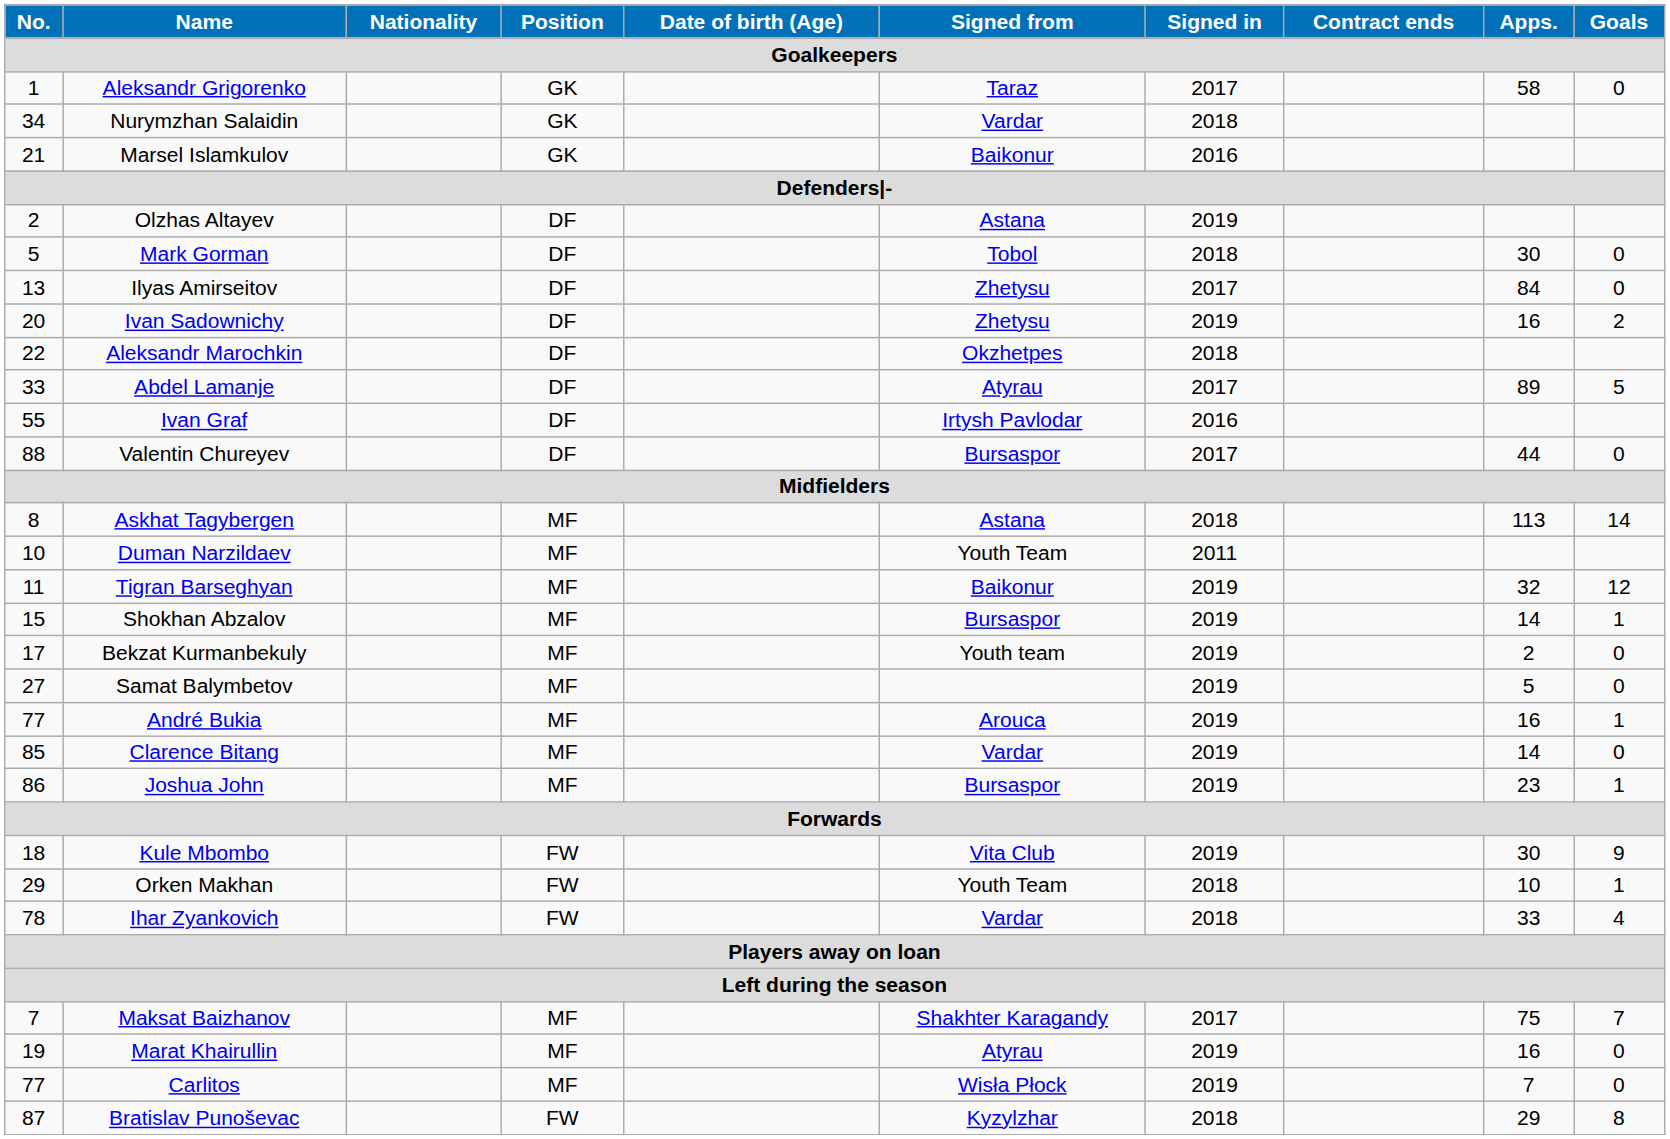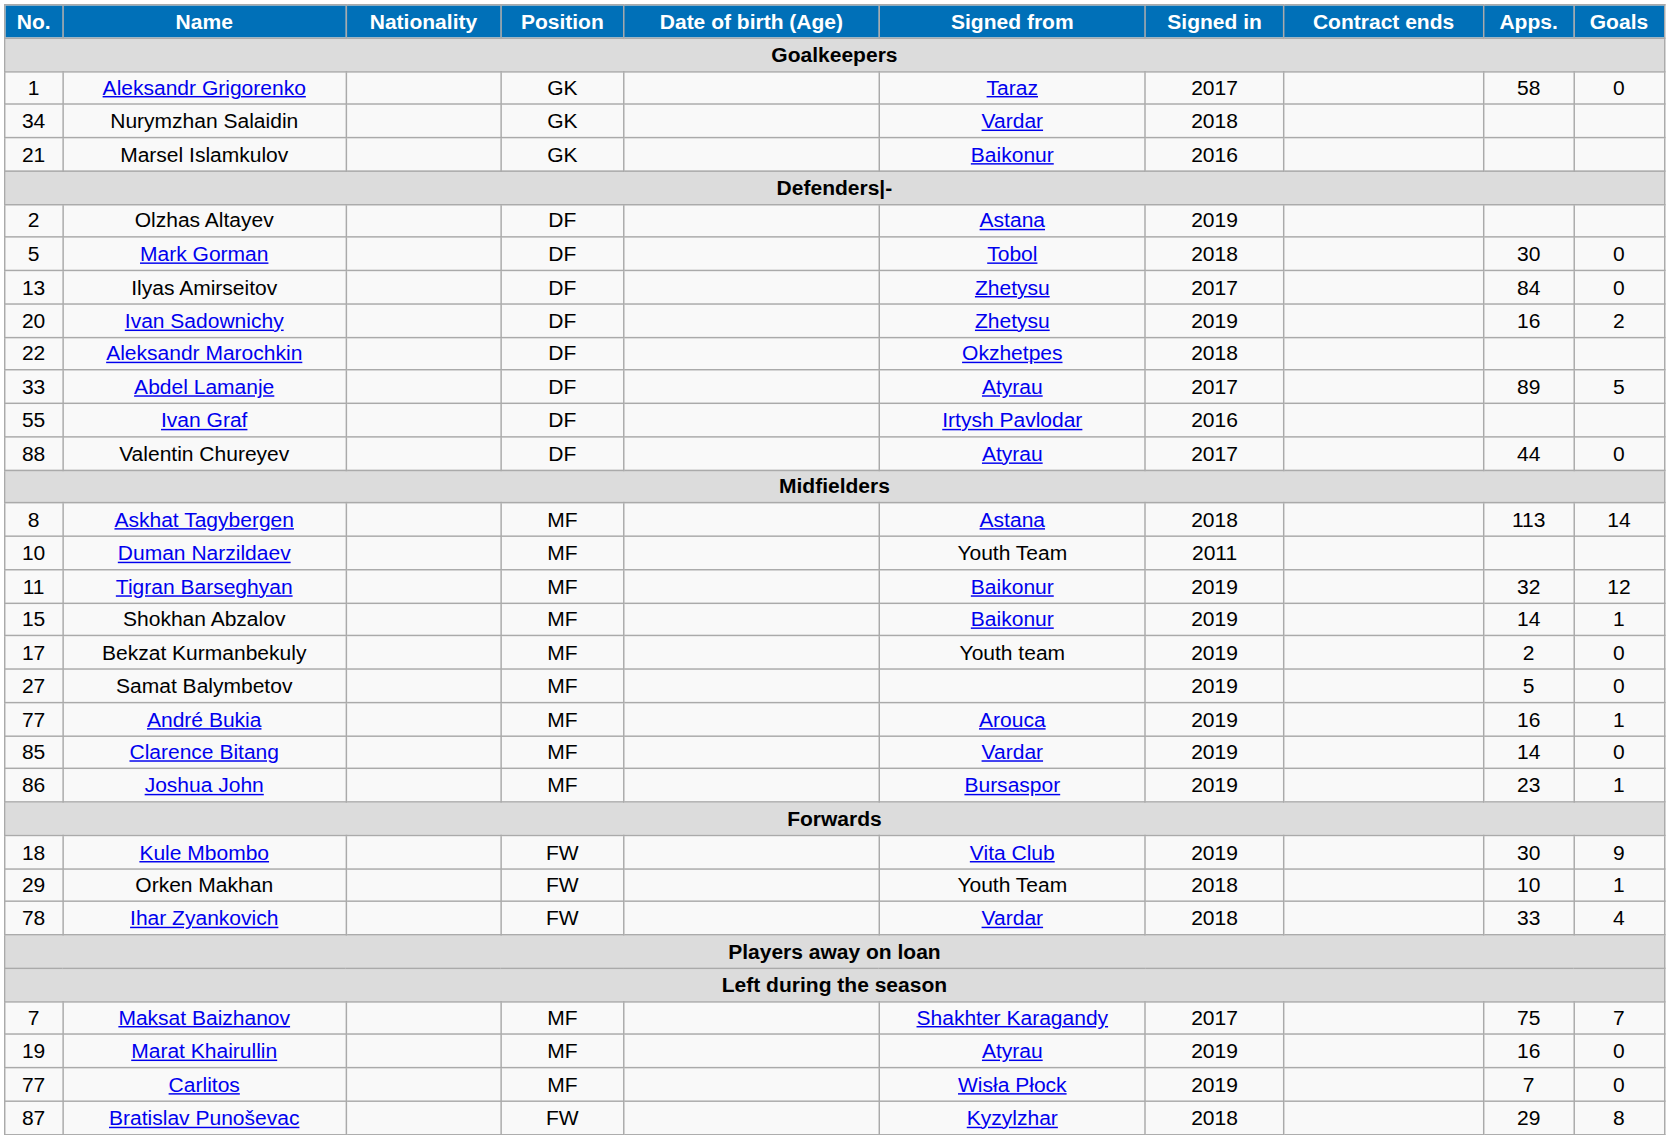Valentin Chureyev | Signed from: Bursaspor -> Atyrau
Shokhan Abzalov | Signed from: Bursaspor -> Baikonur
